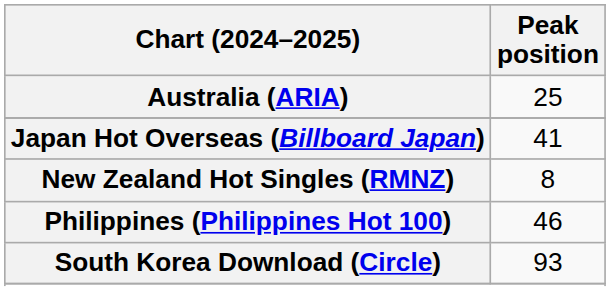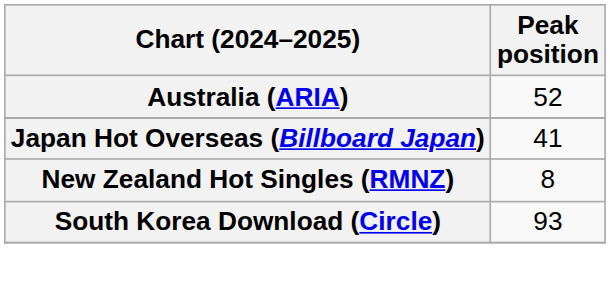Australia (ARIA) | Peak position: 25 -> 52
- row: Philippines (Philippines Hot 100) | 46
